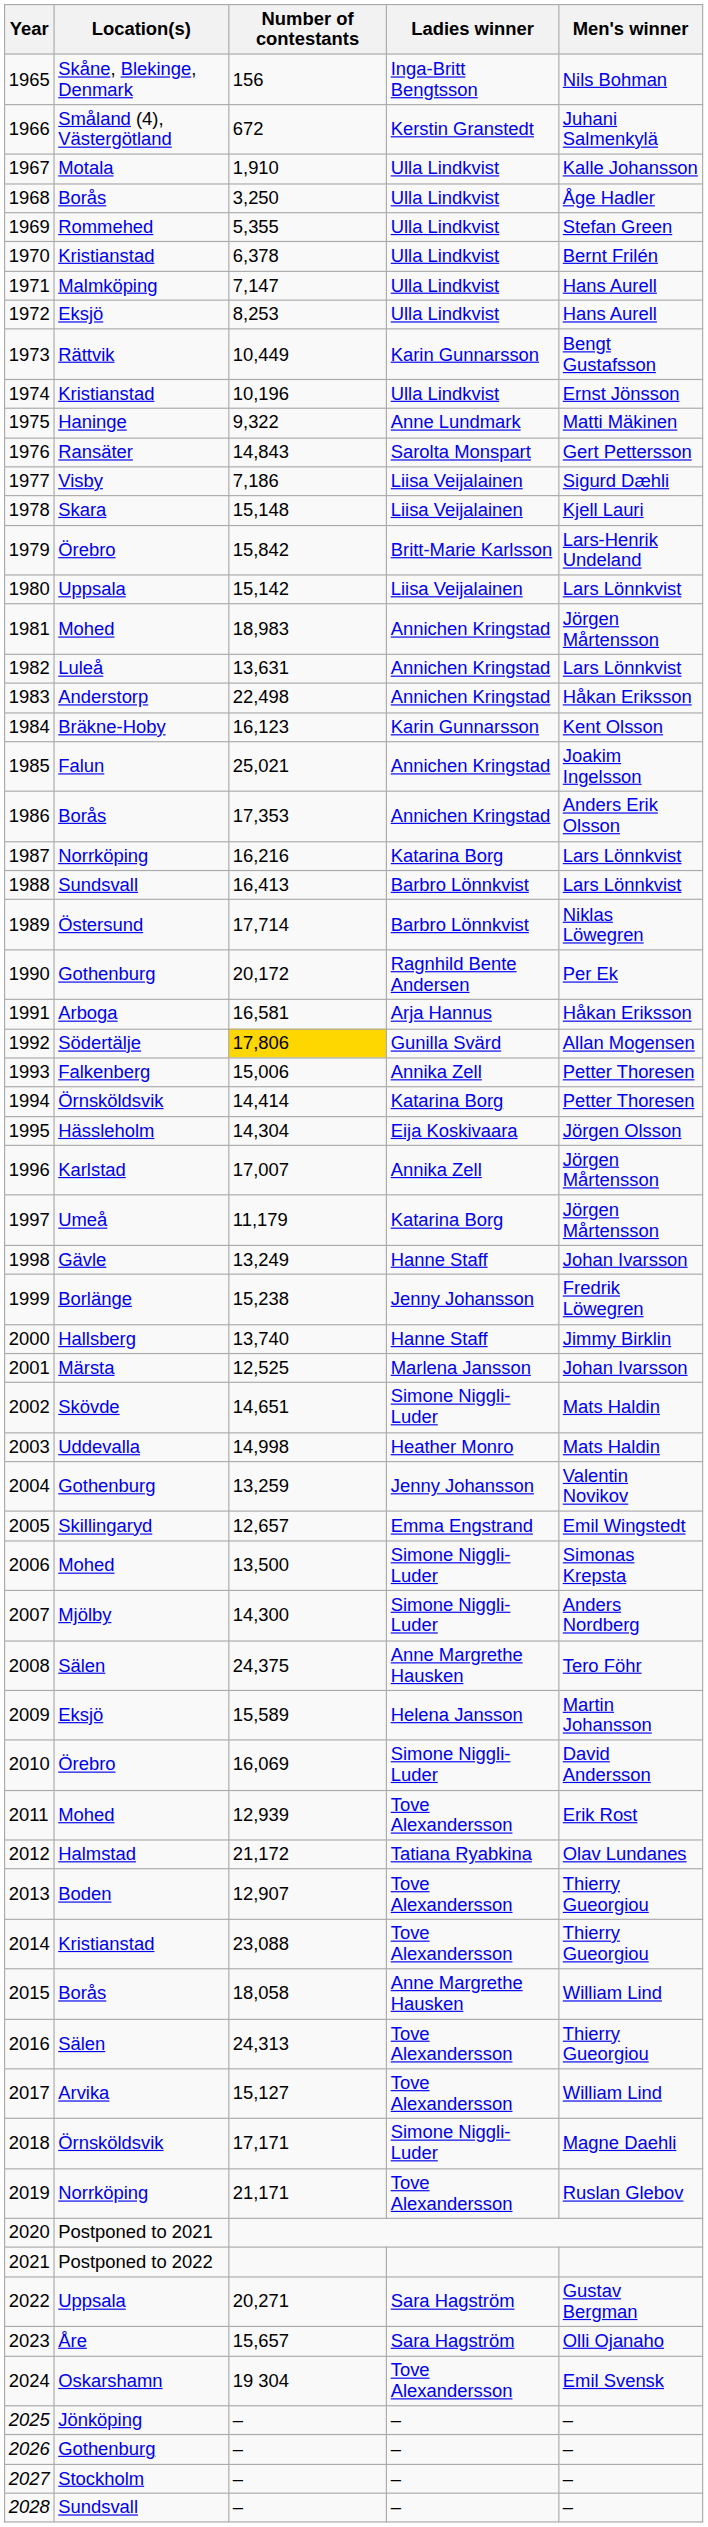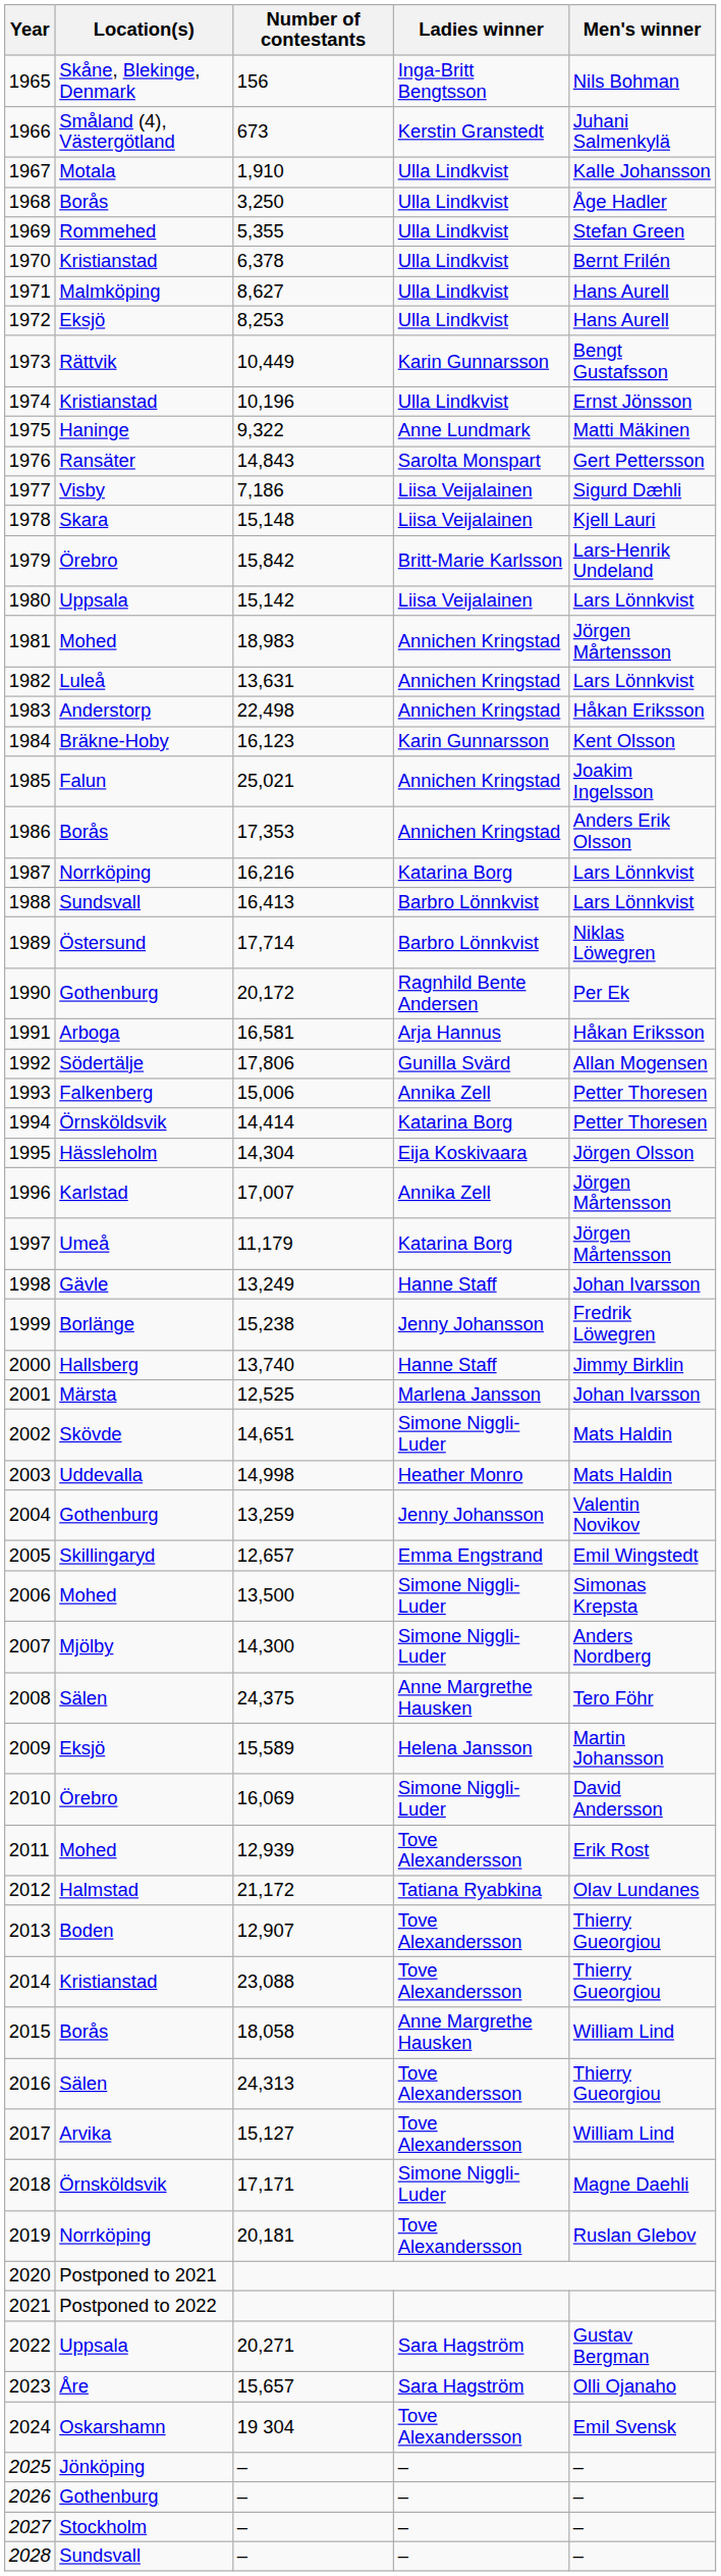1966 | Number of contestants: 672 -> 673
1971 | Number of contestants: 7,147 -> 8,627
1992 | Number of contestants: gold background -> no background
2019 | Number of contestants: 21,171 -> 20,181
